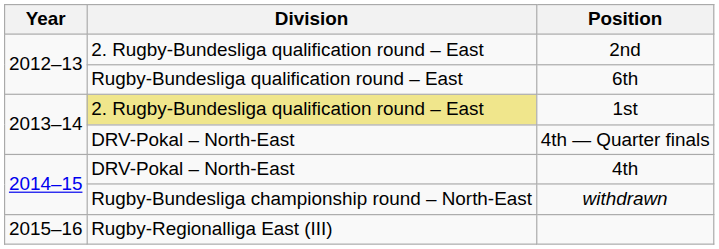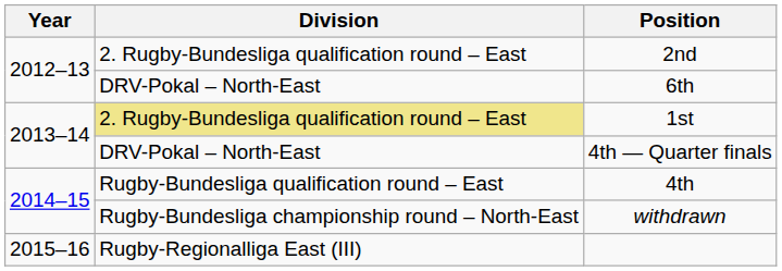6th | Division: Rugby-Bundesliga qualification round – East -> DRV-Pokal – North-East
4th | Division: DRV-Pokal – North-East -> Rugby-Bundesliga qualification round – East
